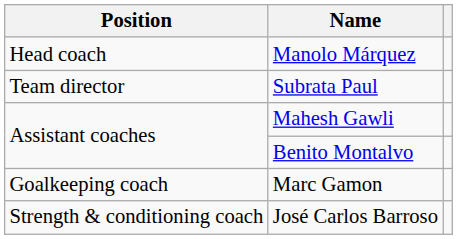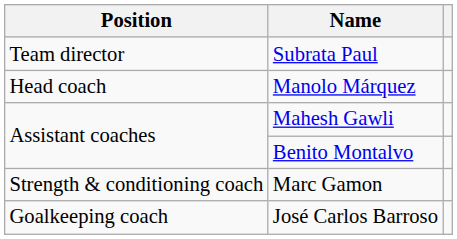rows swapped: Subrata Paul <-> Manolo Márquez
Marc Gamon | Position: Goalkeeping coach -> Strength & conditioning coach
José Carlos Barroso | Position: Strength & conditioning coach -> Goalkeeping coach
